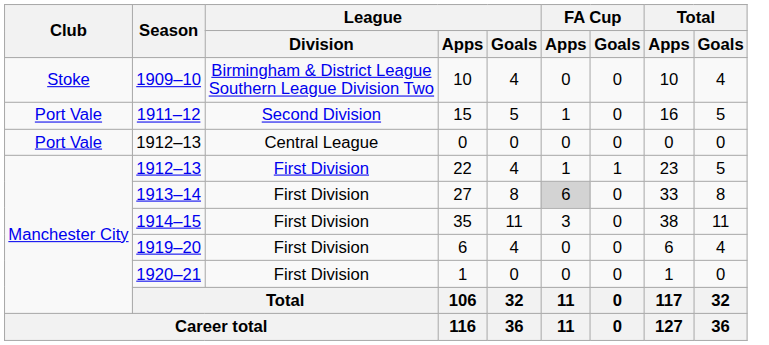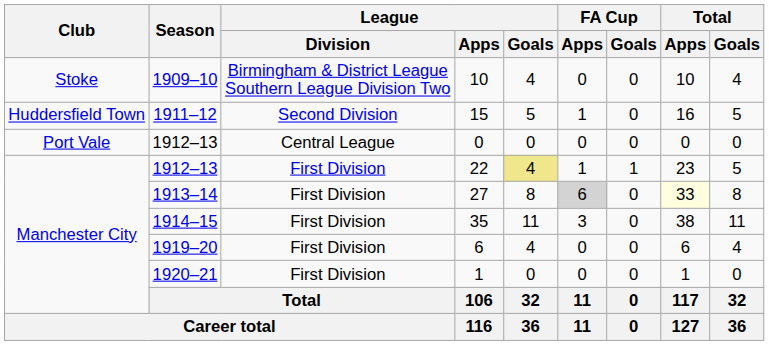15 | Club: Port Vale -> Huddersfield Town
22 | League / Goals: no background -> khaki background
27 | Total / Apps: no background -> lightyellow background
